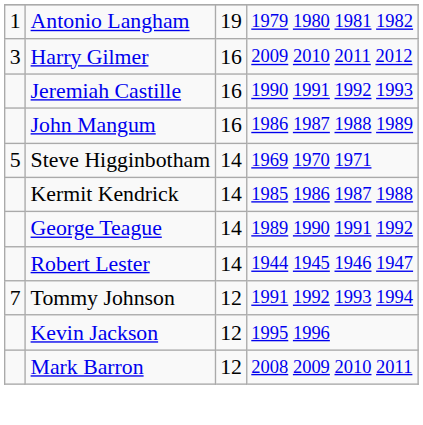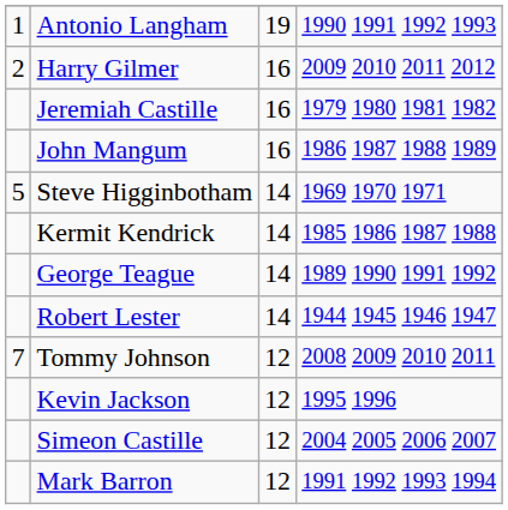Antonio Langham | column 4: 1979 1980 1981 1982 -> 1990 1991 1992 1993
Harry Gilmer | column 1: 3 -> 2
Jeremiah Castille | column 4: 1990 1991 1992 1993 -> 1979 1980 1981 1982
Tommy Johnson | column 4: 1991 1992 1993 1994 -> 2008 2009 2010 2011
+ row: Simeon Castille | 12 | 2004 2005 2006 2007
Mark Barron | column 4: 2008 2009 2010 2011 -> 1991 1992 1993 1994
